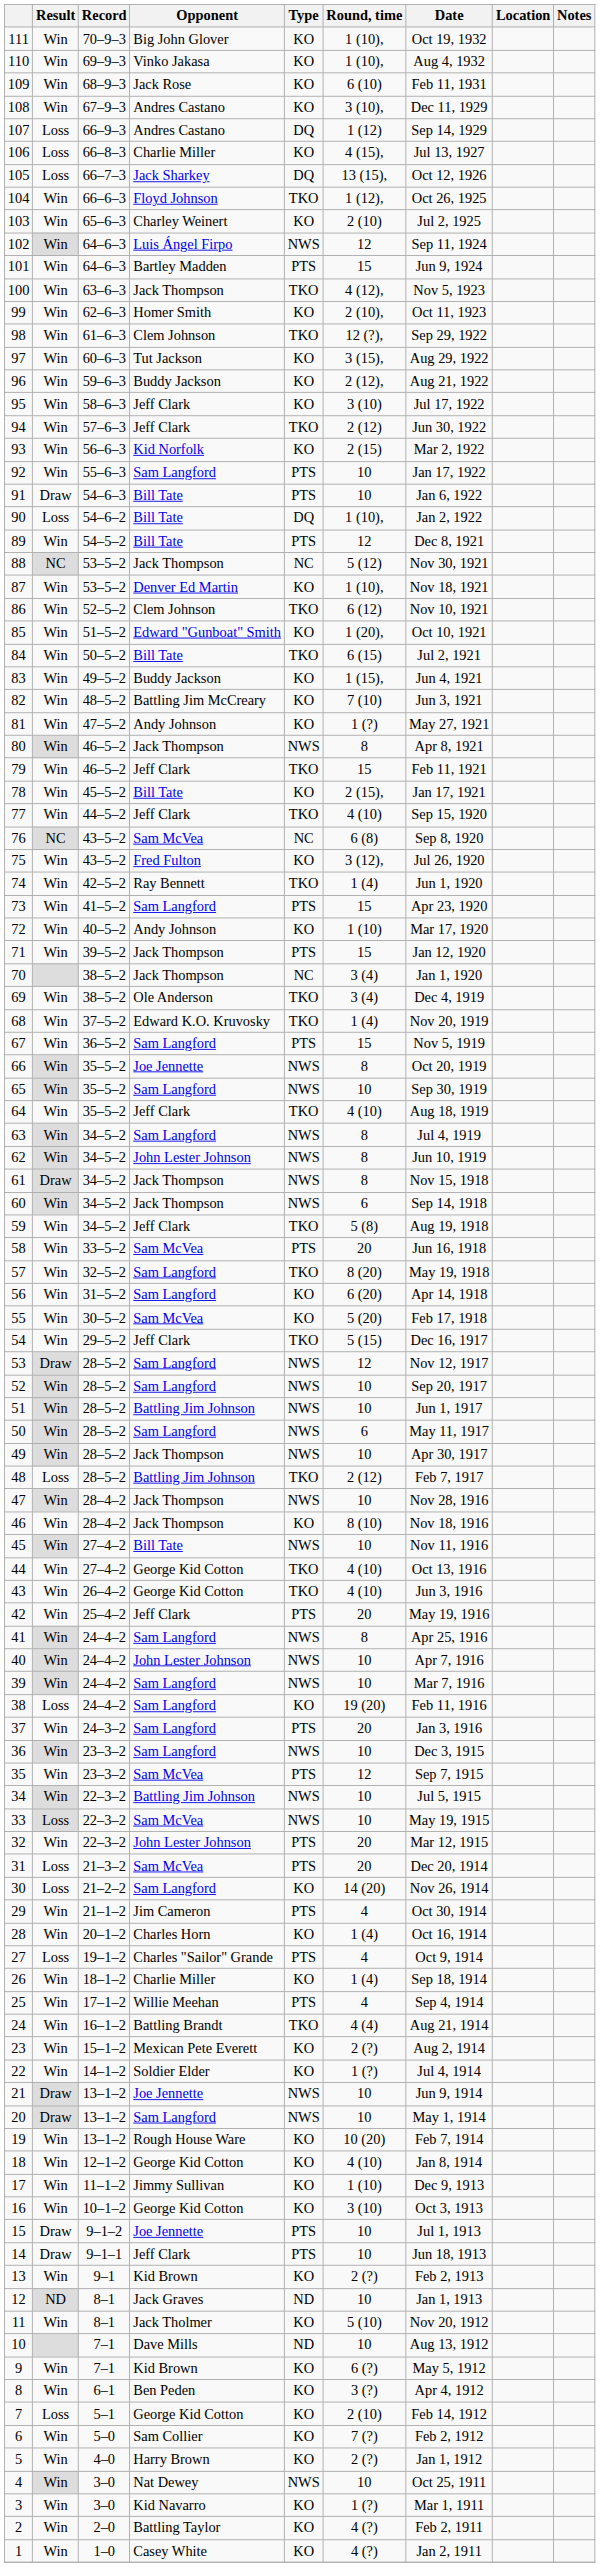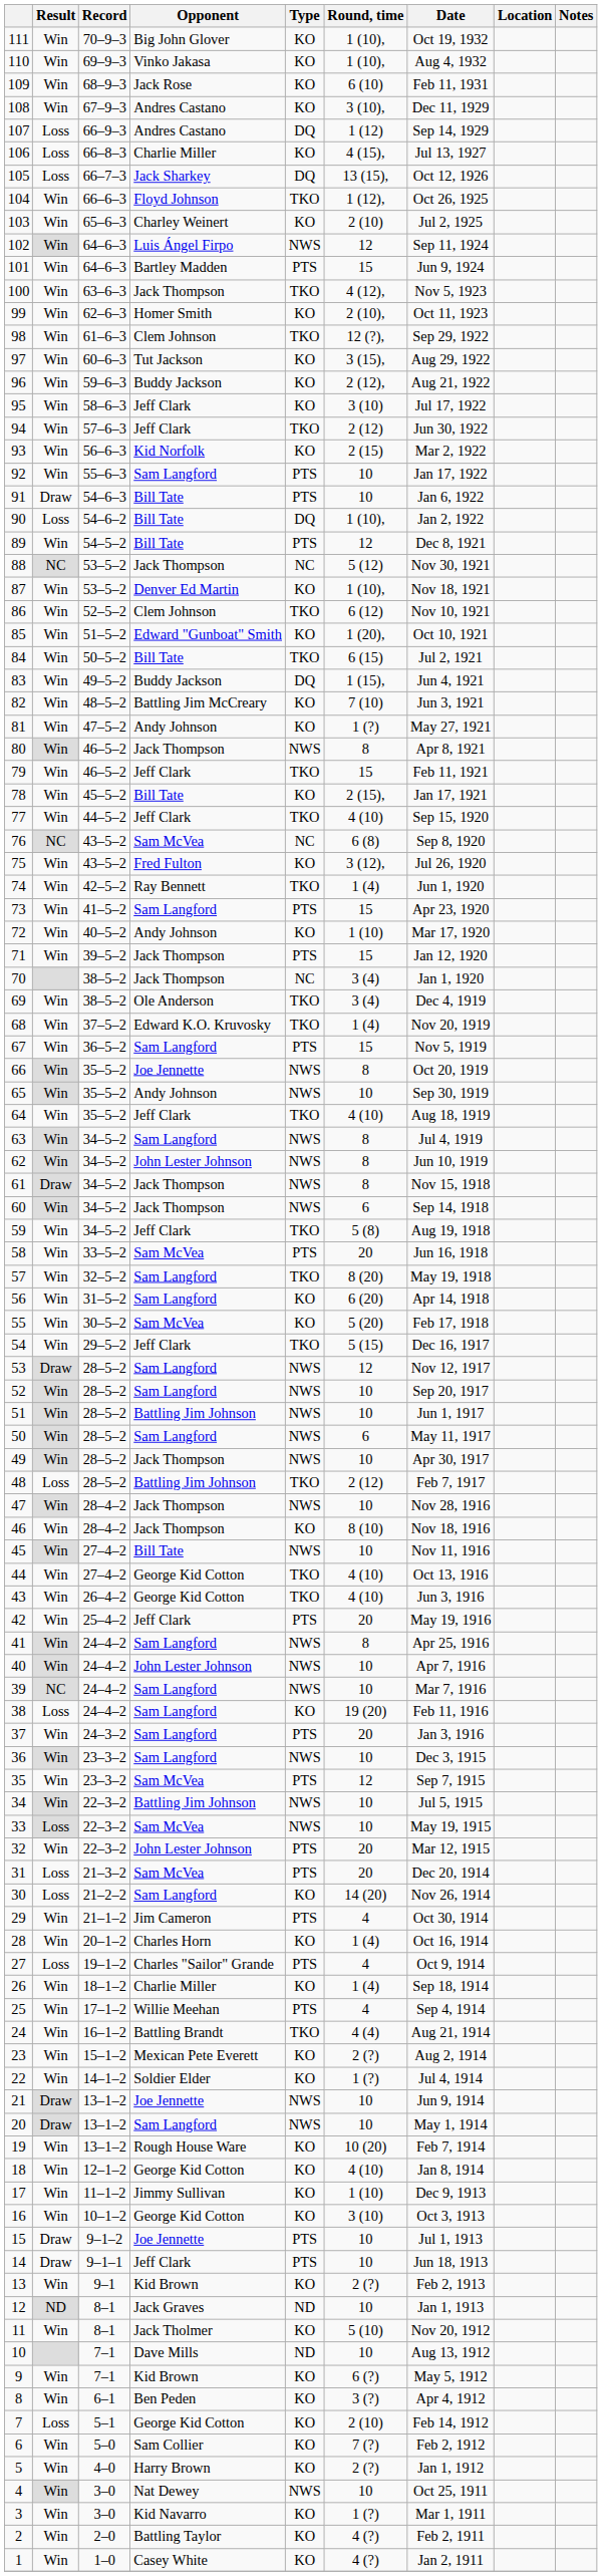83 | Type: KO -> DQ
65 | Opponent: Sam Langford -> Andy Johnson
39 | Result: Win -> NC
